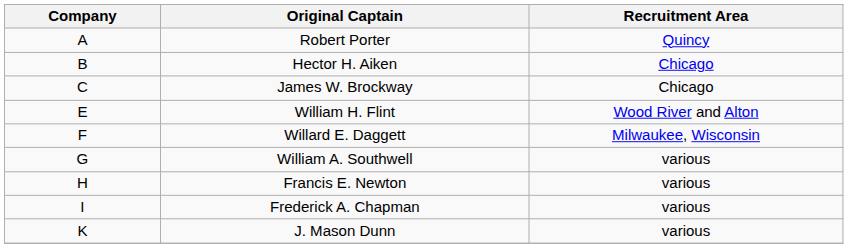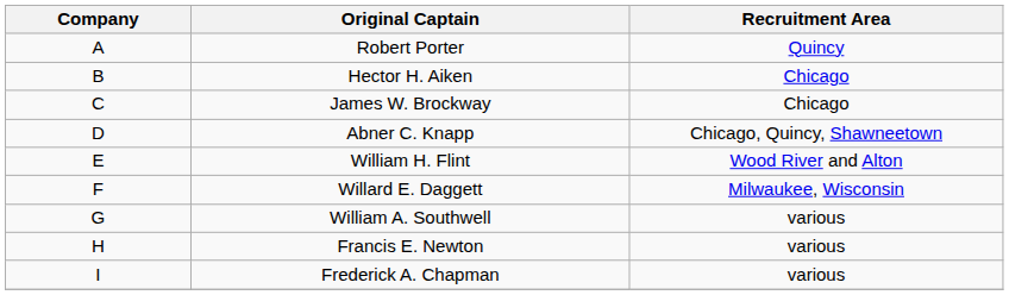+ row: D | Abner C. Knapp | Chicago, Quincy, Shawneetown
- row: K | J. Mason Dunn | various
